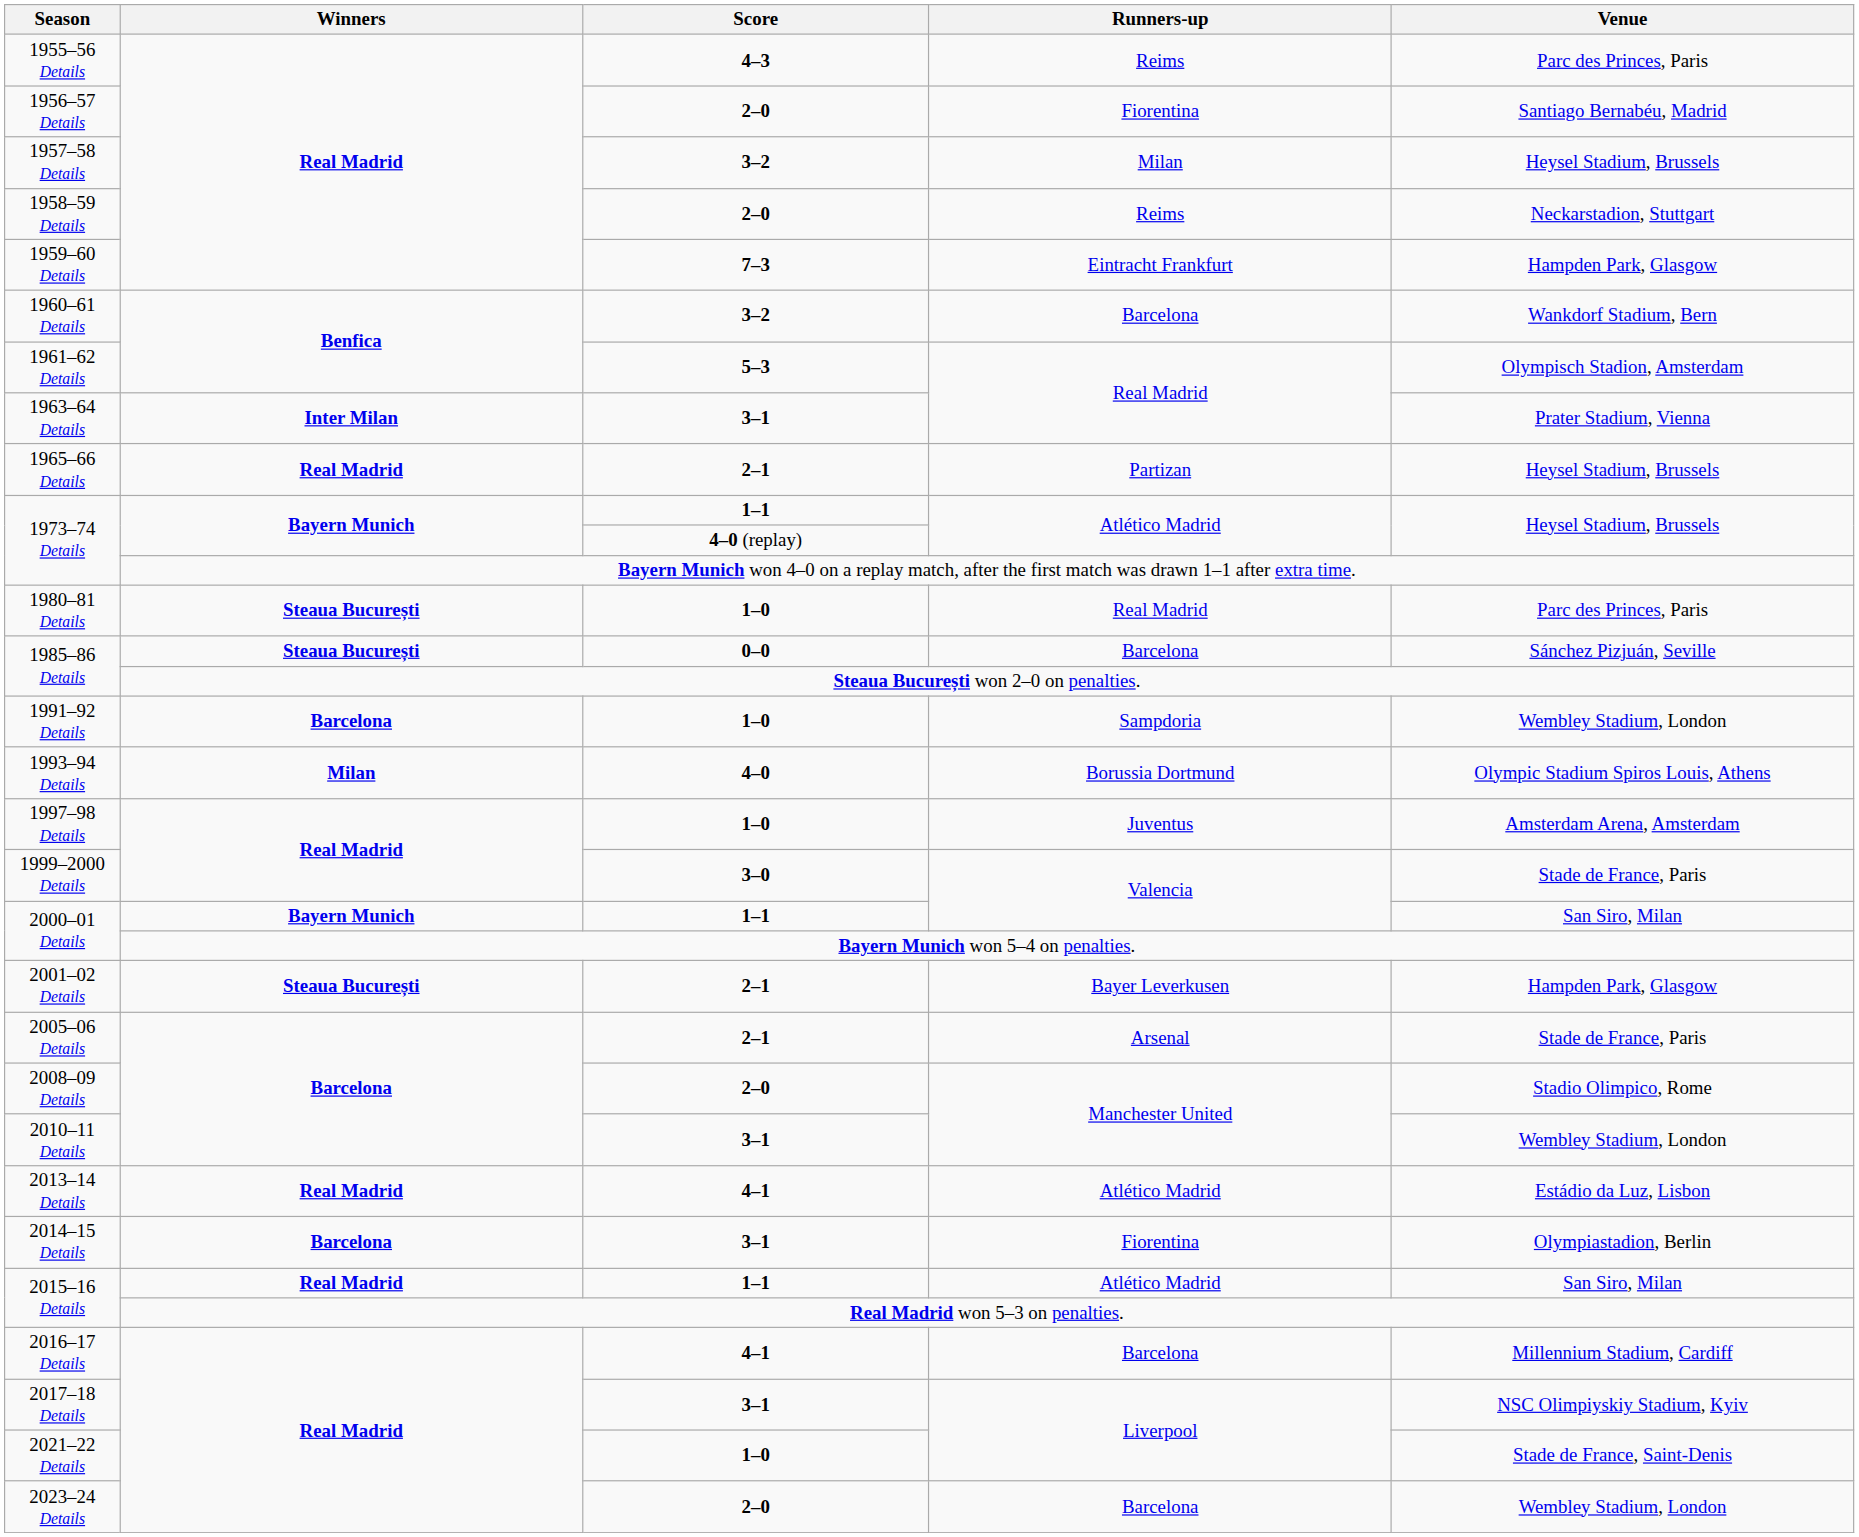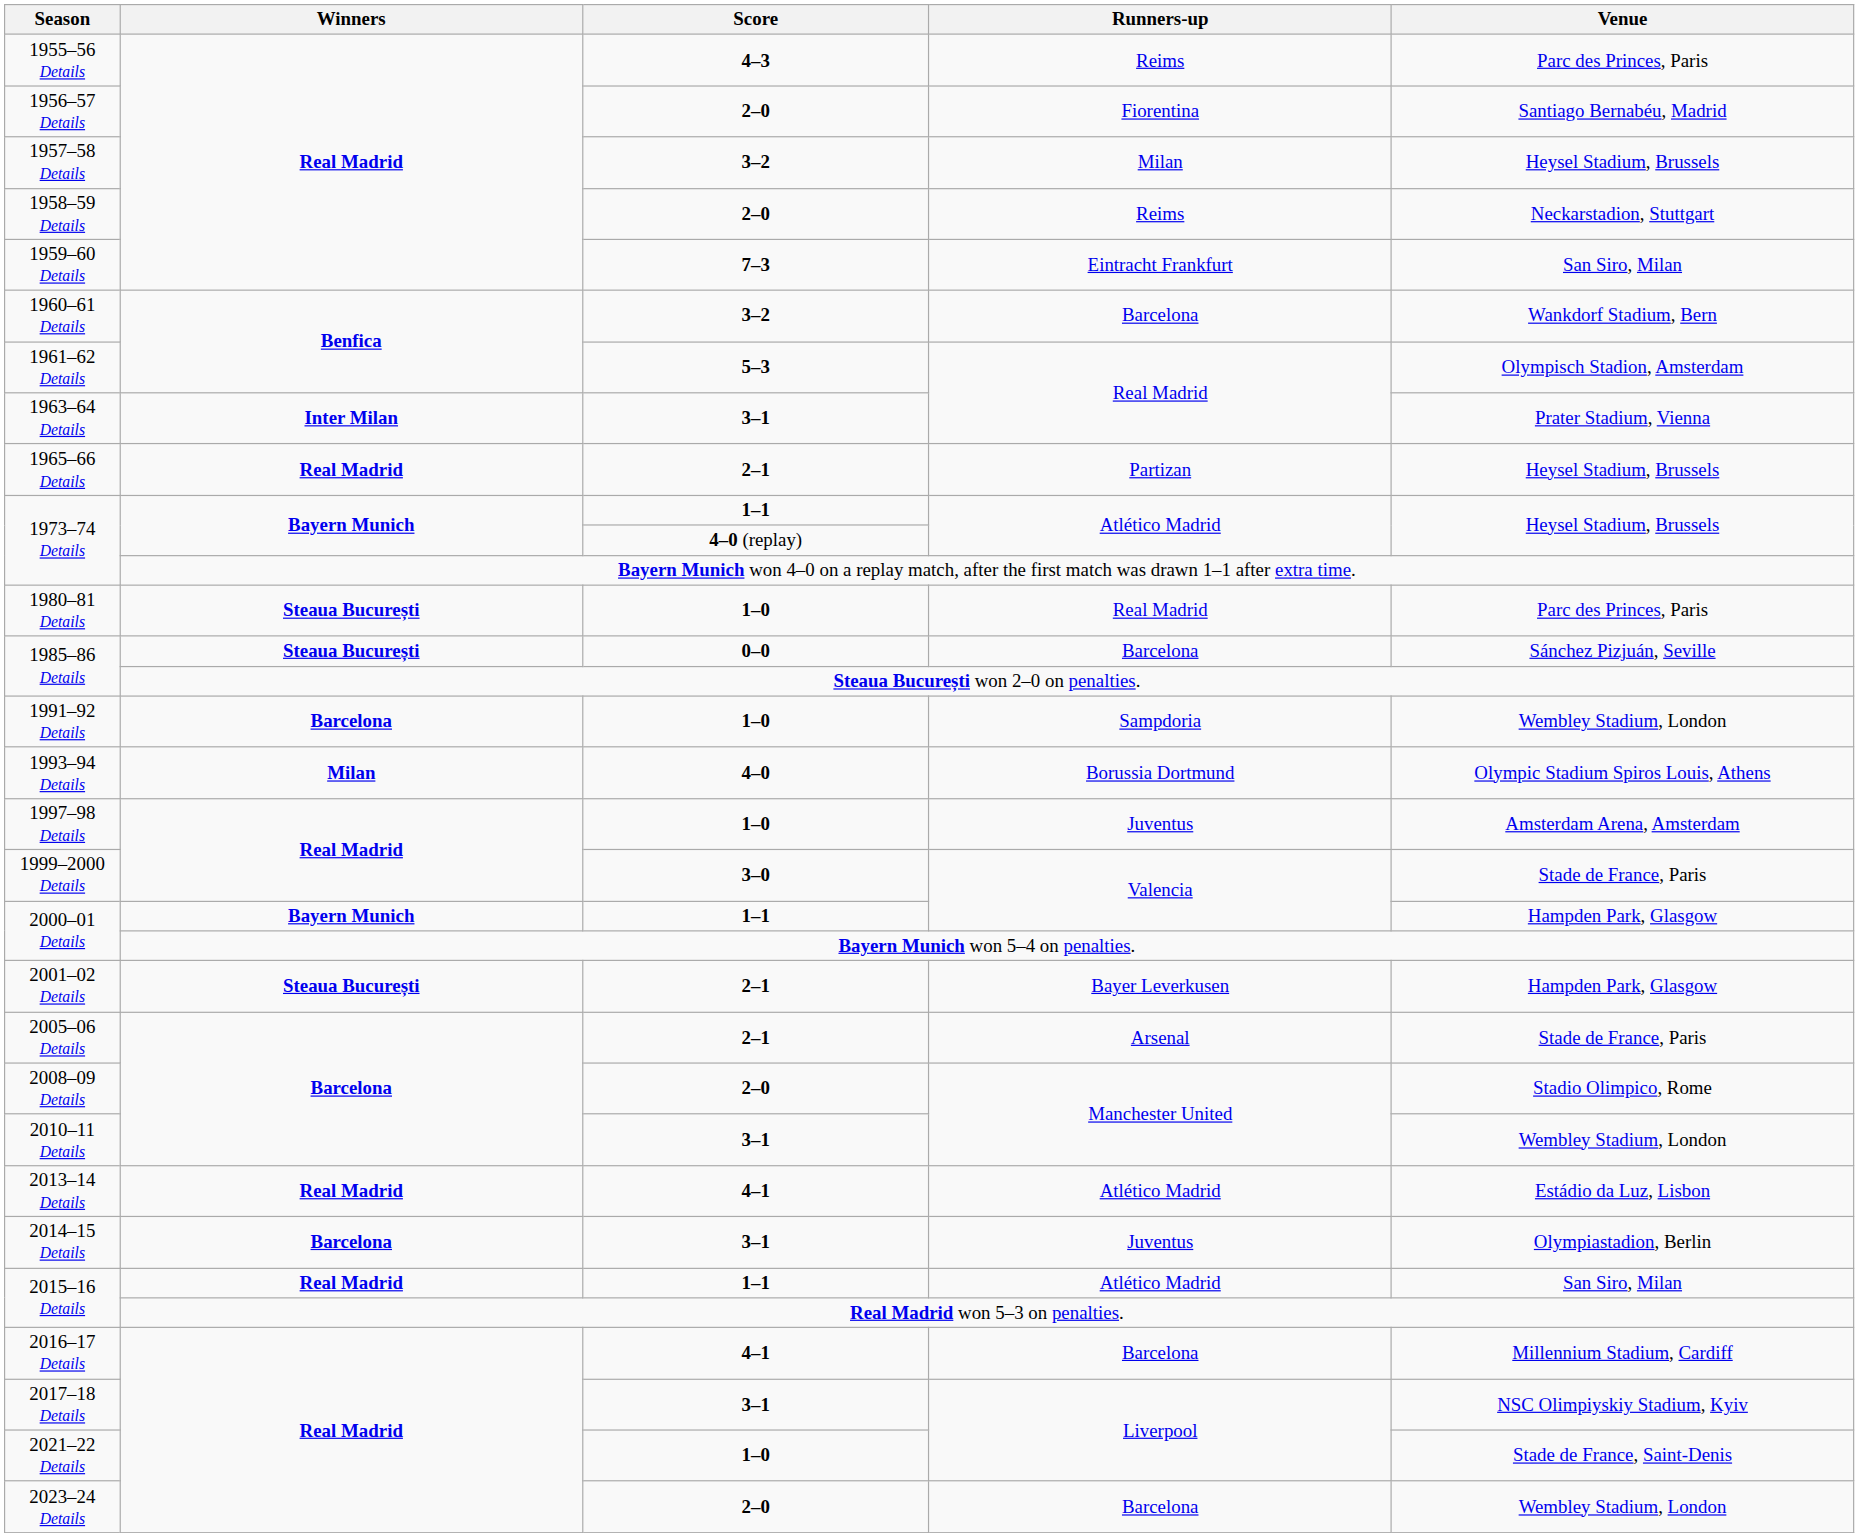1959–60 Details | Venue: Hampden Park, Glasgow -> San Siro, Milan
2000–01 Details / 1–1 | Venue: San Siro, Milan -> Hampden Park, Glasgow
2014–15 Details | Runners-up: Fiorentina -> Juventus
